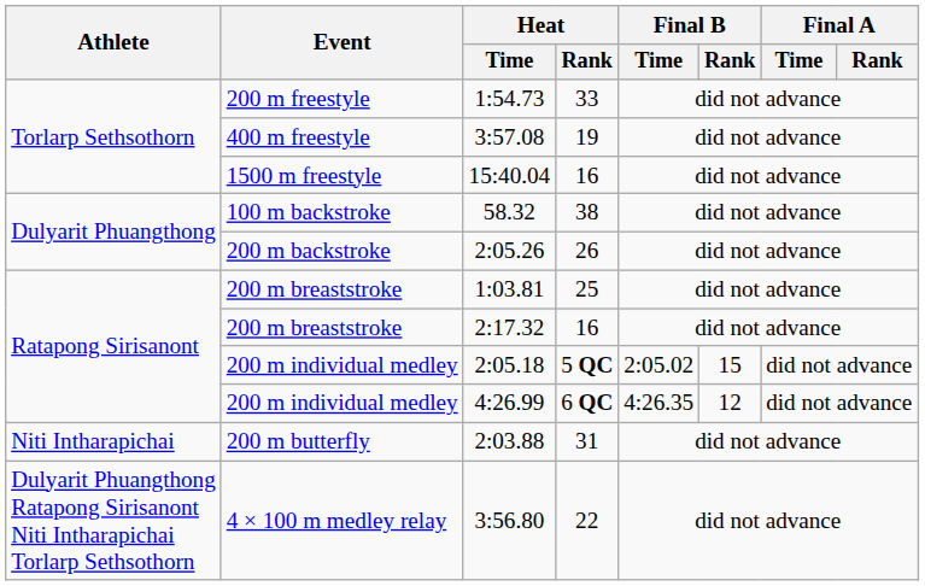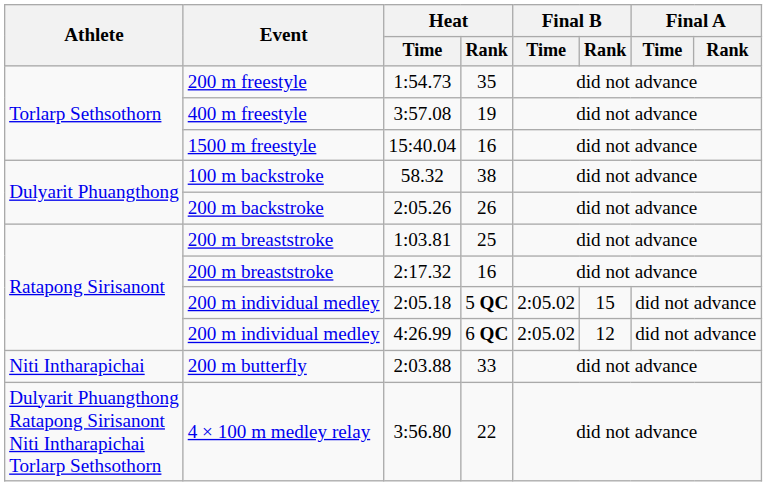1:54.73 | Heat / Rank: 33 -> 35
4:26.99 | Final B / Time: 4:26.35 -> 2:05.02
2:03.88 | Heat / Rank: 31 -> 33
